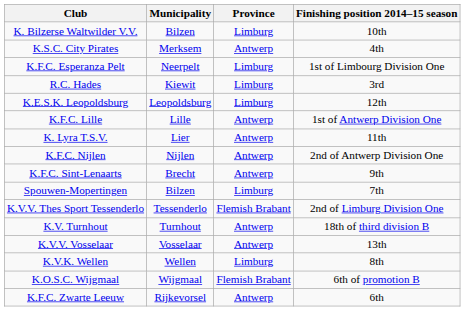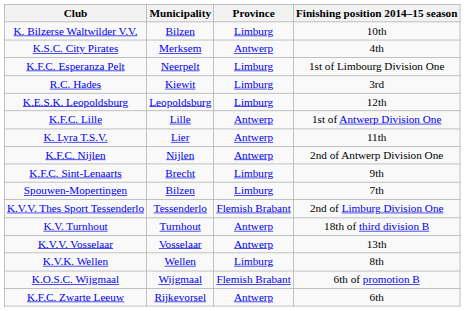K.F.C. Sint-Lenaarts | Province: Antwerp -> Limburg
